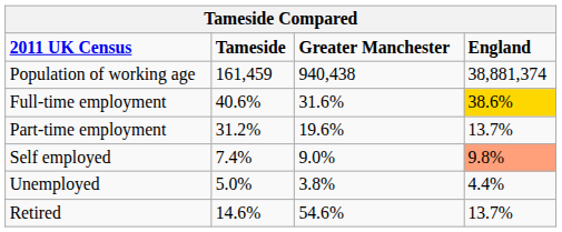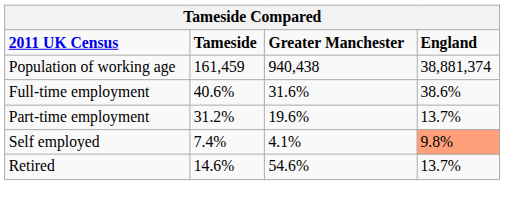Full-time employment | England: gold background -> no background
Self employed | Greater Manchester: 9.0% -> 4.1%
- row: Unemployed | 5.0% | 3.8% | 4.4%
